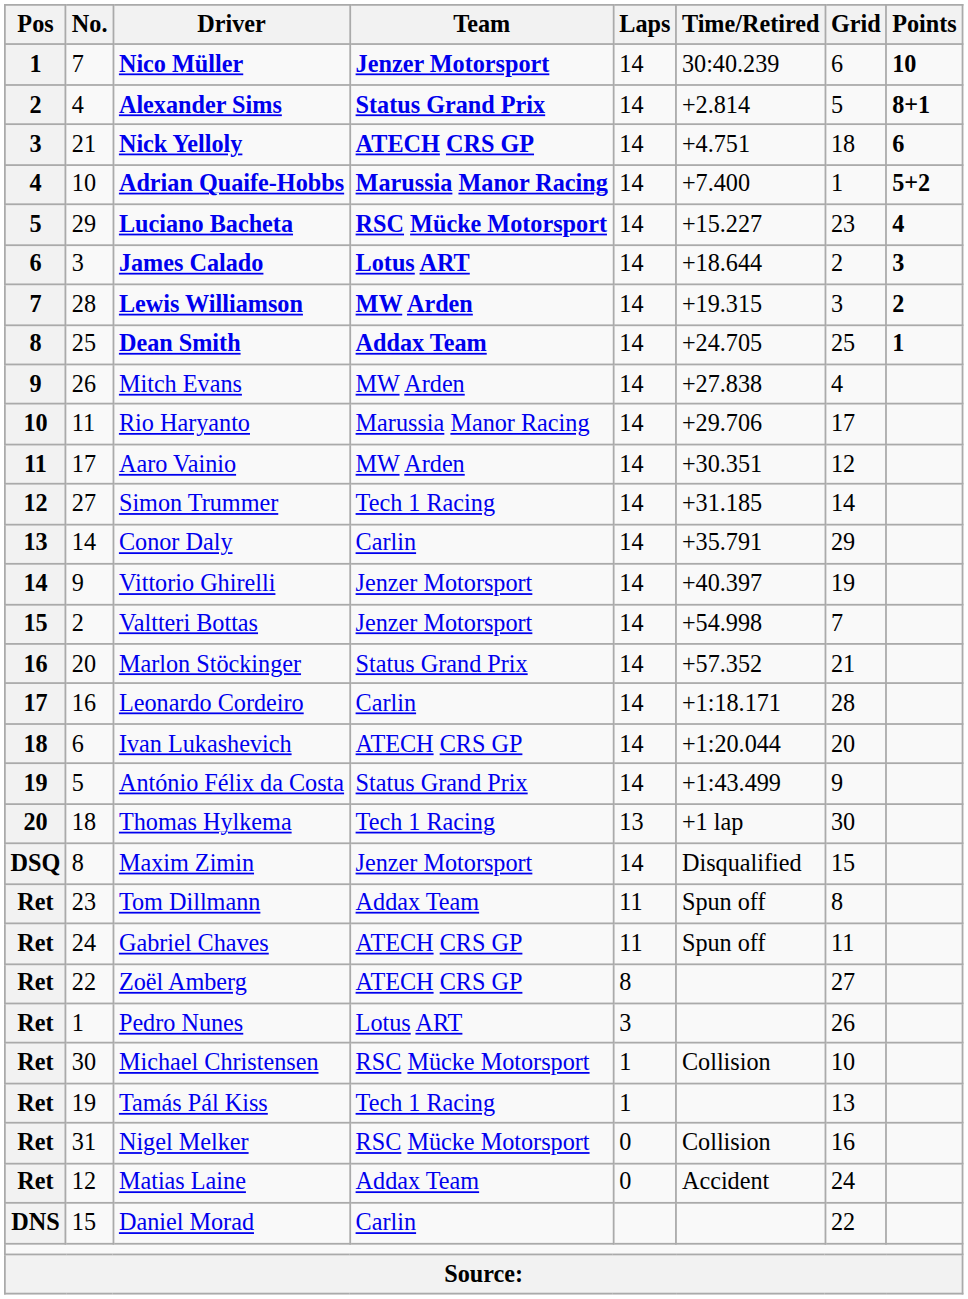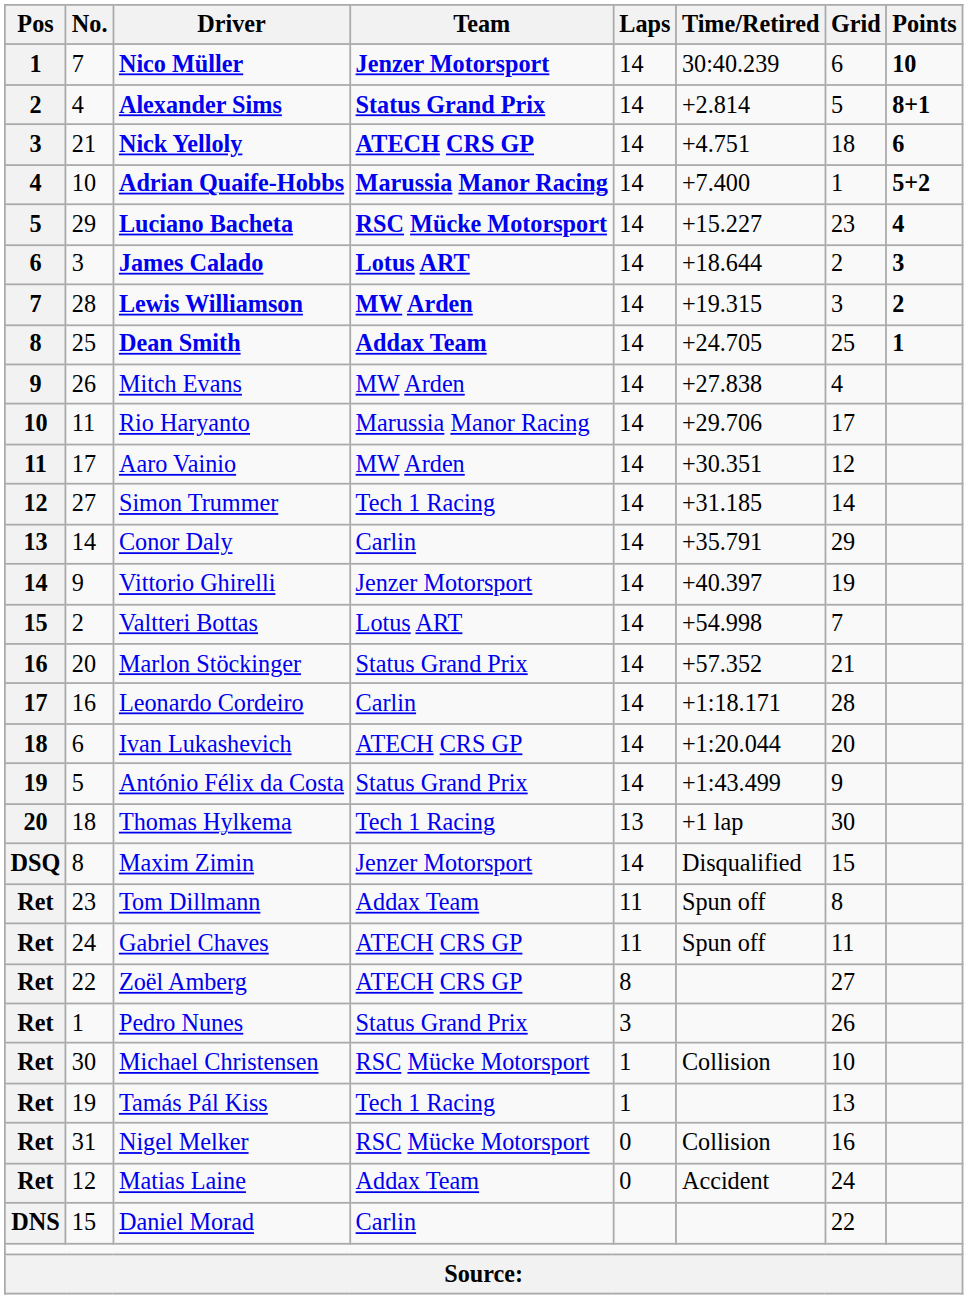Valtteri Bottas | Team: Jenzer Motorsport -> Lotus ART
Pedro Nunes | Team: Lotus ART -> Status Grand Prix
